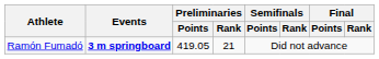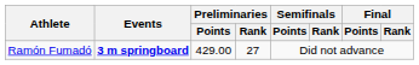Ramón Fumadó | Preliminaries / Points: 419.05 -> 429.00
Ramón Fumadó | Preliminaries / Rank: 21 -> 27
